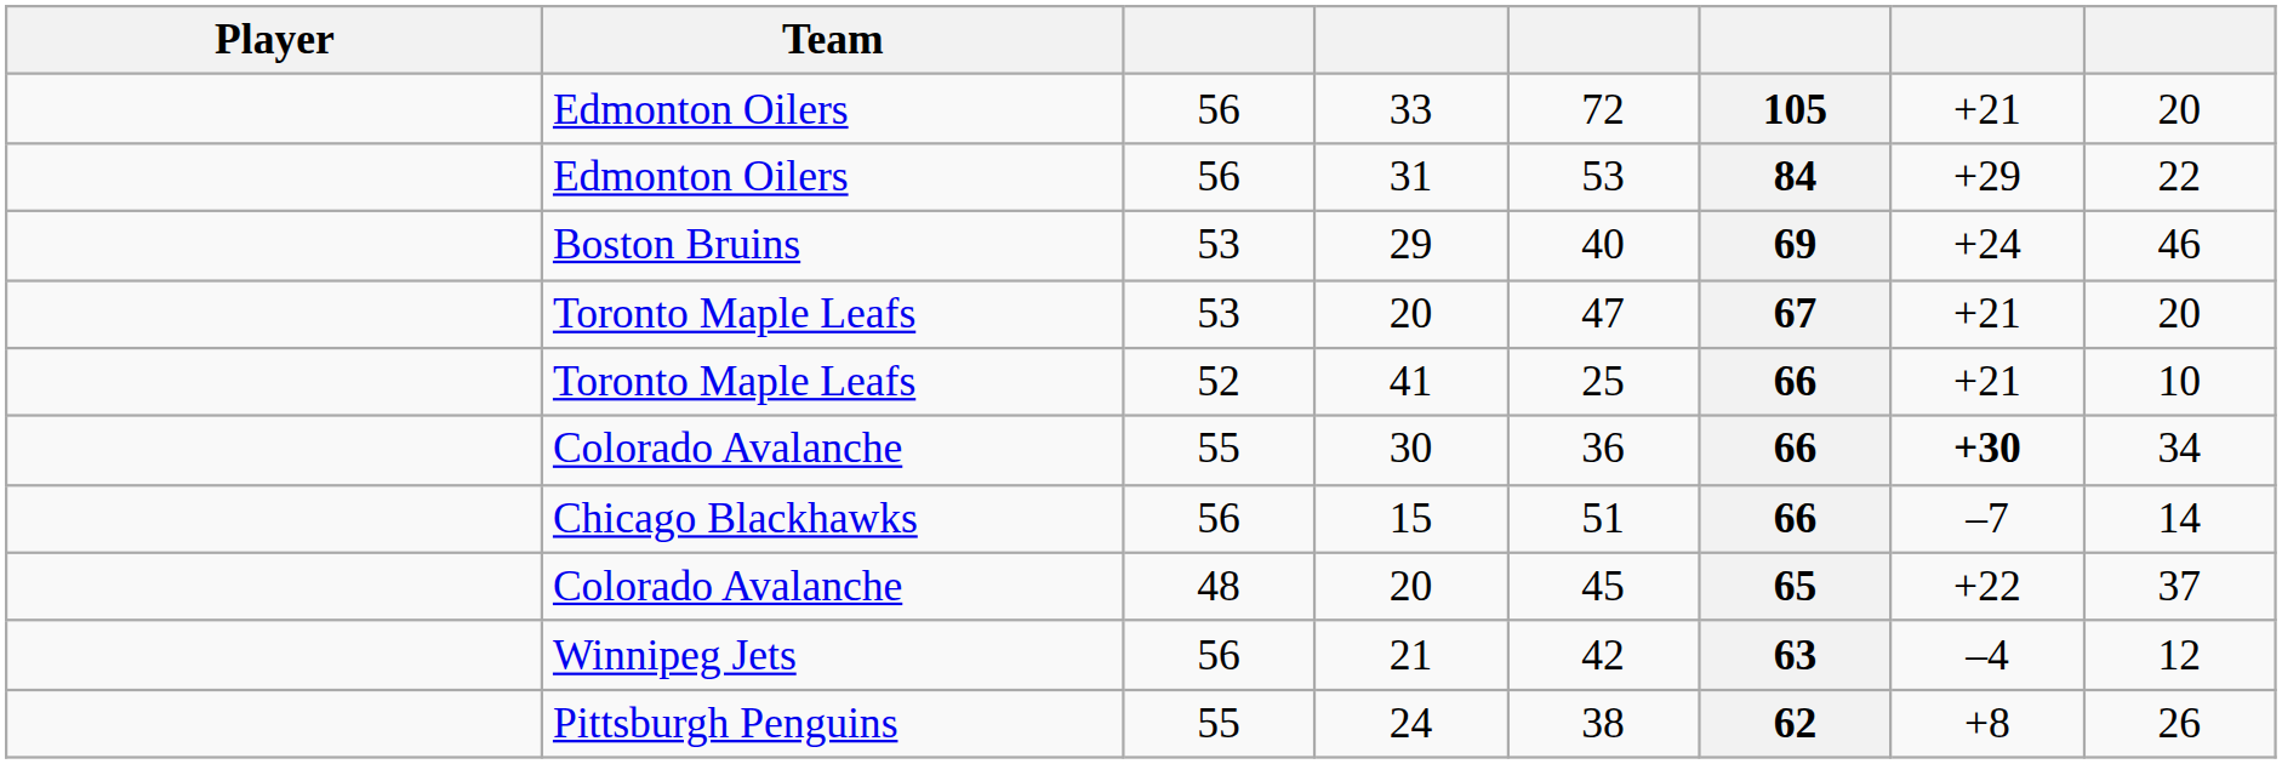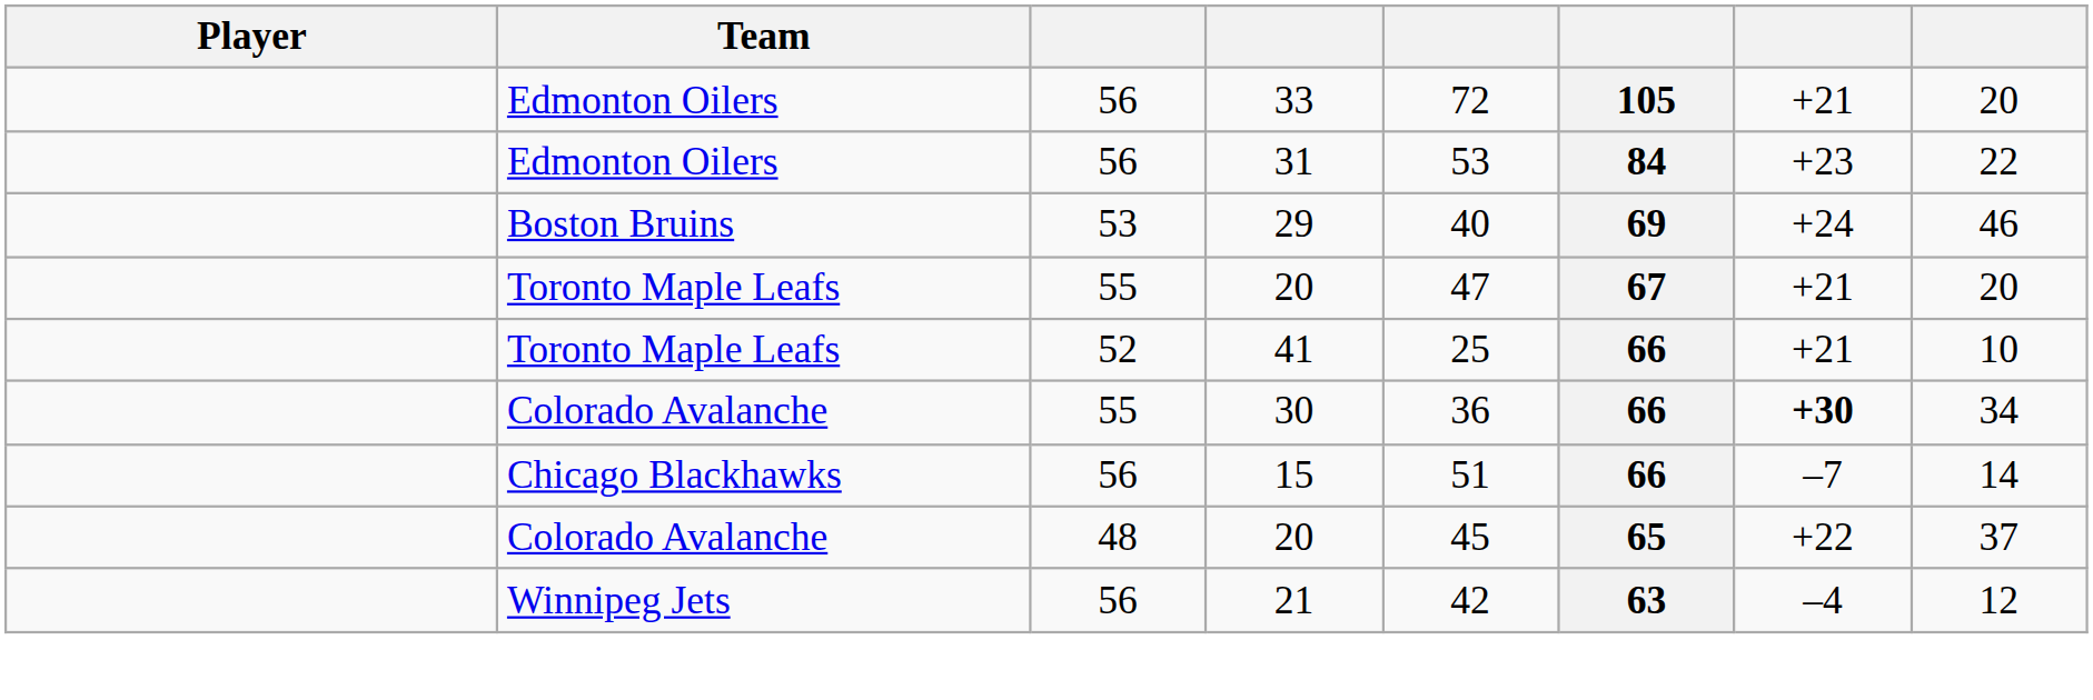31 | column 7: +29 -> +23
Toronto Maple Leafs / 20 | column 3: 53 -> 55
- row: Pittsburgh Penguins | 55 | 24 | 38 | 62 | +8 | 26
